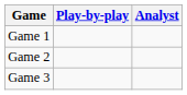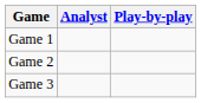columns swapped: Play-by-play <-> Analyst
